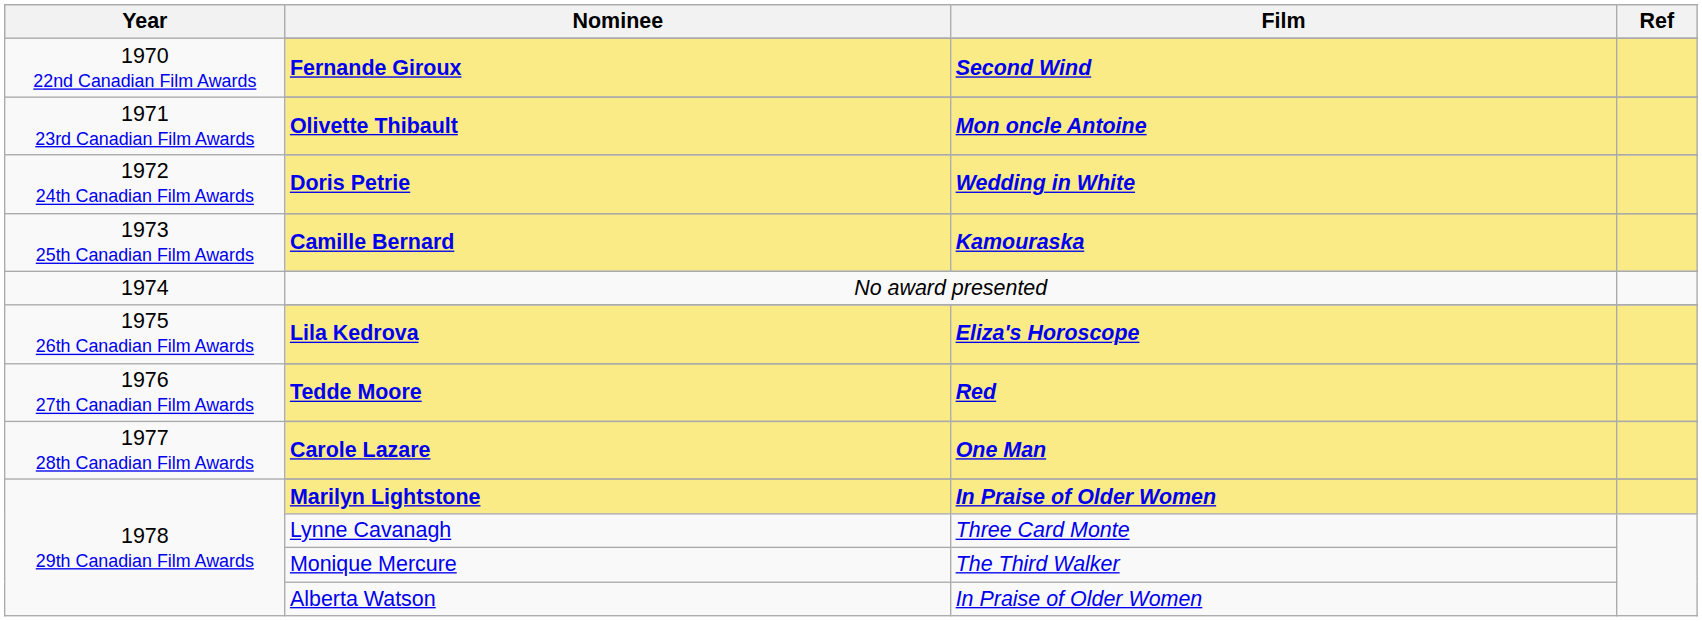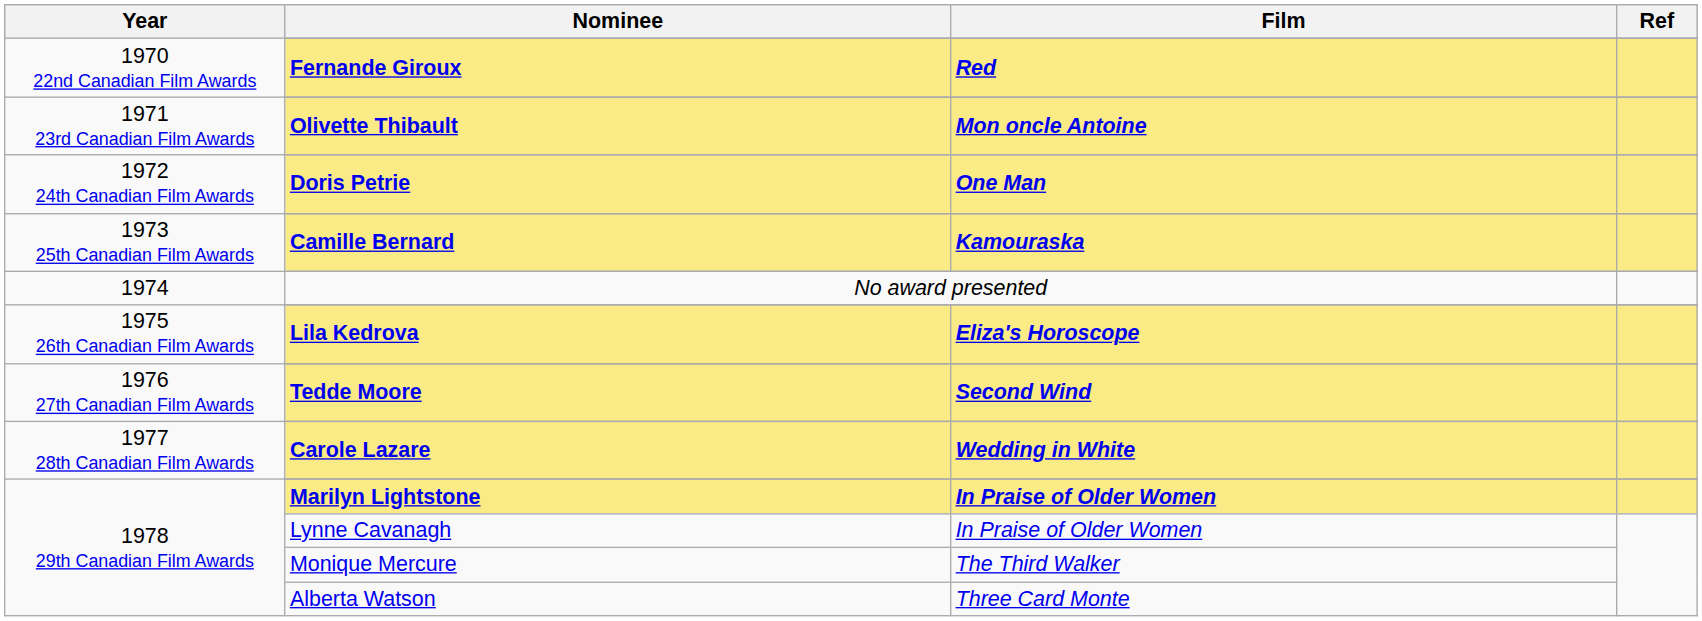Fernande Giroux | Film: Second Wind -> Red
Doris Petrie | Film: Wedding in White -> One Man
Tedde Moore | Film: Red -> Second Wind
Carole Lazare | Film: One Man -> Wedding in White
Lynne Cavanagh | Film: Three Card Monte -> In Praise of Older Women
Alberta Watson | Film: In Praise of Older Women -> Three Card Monte
